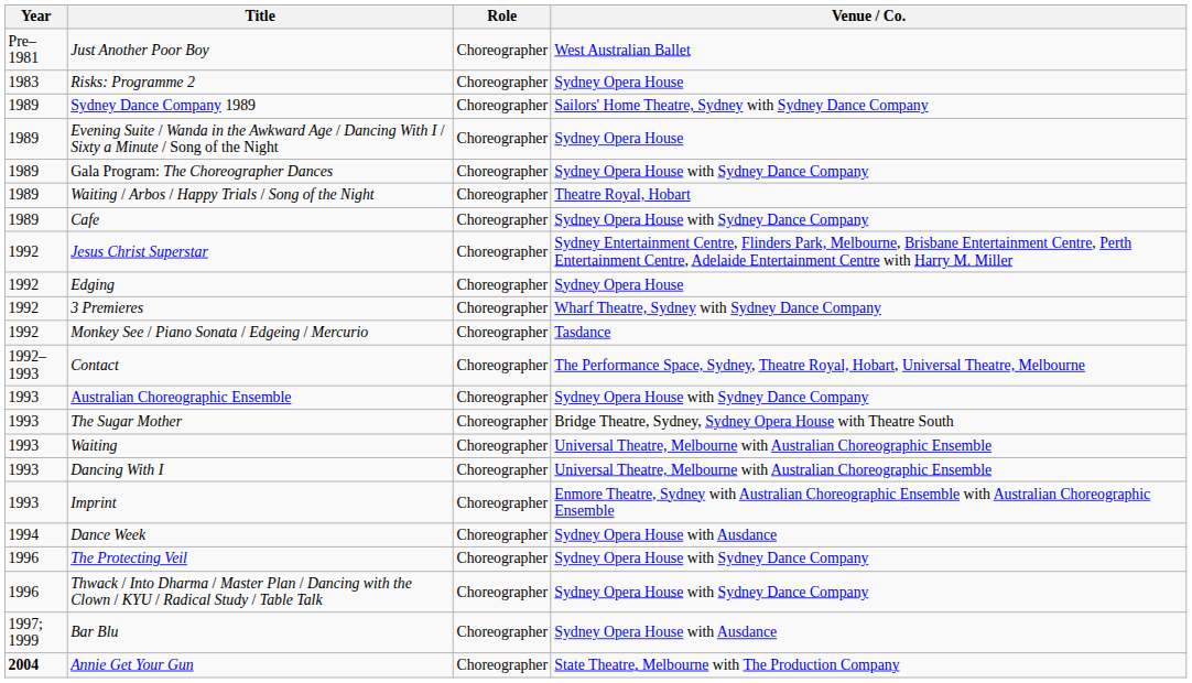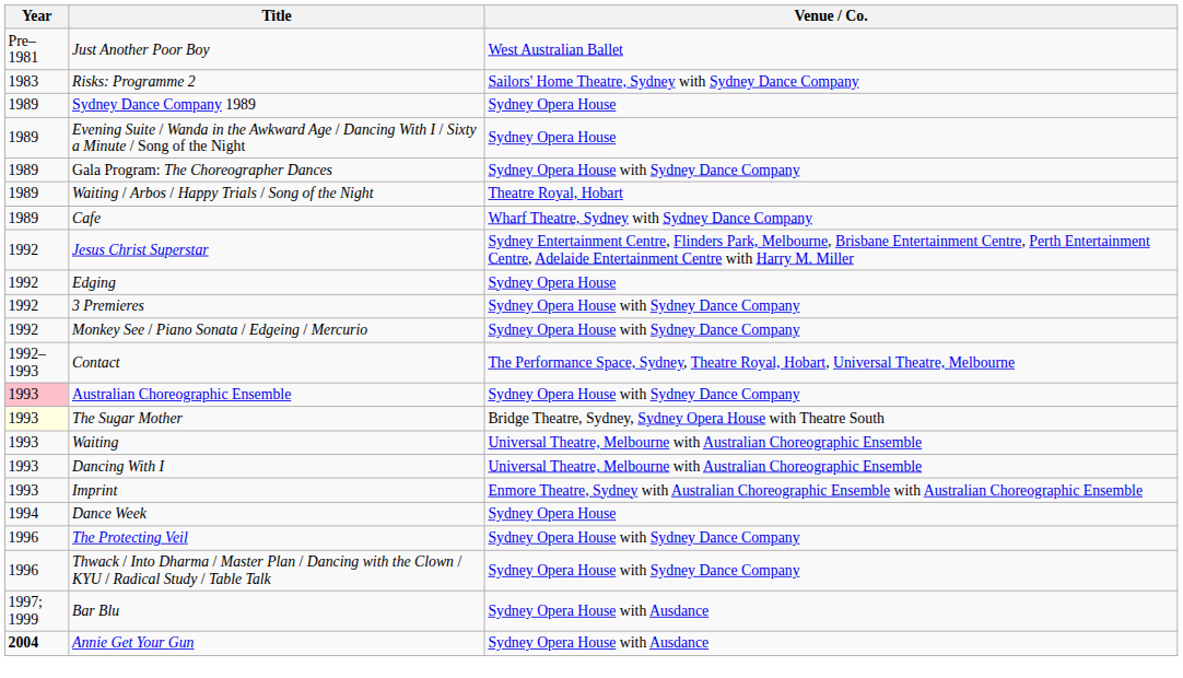- column: Role | Choreographer | Choreographer | Choreographer | Choreographer | Choreographer | Choreographer | Choreographer | Choreographer | Choreographer | Choreographer | Choreographer | Choreographer | Choreographer | Choreographer | Choreographer | Choreographer | Choreographer | Choreographer | Choreographer | Choreographer | Choreographer | Choreographer
Risks: Programme 2 | Venue / Co.: Sydney Opera House -> Sailors' Home Theatre, Sydney with Sydney Dance Company
Sydney Dance Company 1989 | Venue / Co.: Sailors' Home Theatre, Sydney with Sydney Dance Company -> Sydney Opera House
Cafe | Venue / Co.: Sydney Opera House with Sydney Dance Company -> Wharf Theatre, Sydney with Sydney Dance Company
3 Premieres | Venue / Co.: Wharf Theatre, Sydney with Sydney Dance Company -> Sydney Opera House with Sydney Dance Company
Monkey See / Piano Sonata / Edgeing / Mercurio | Venue / Co.: Tasdance -> Sydney Opera House with Sydney Dance Company
Australian Choreographic Ensemble | Year: no background -> pink background
The Sugar Mother | Year: no background -> lightyellow background
Dance Week | Venue / Co.: Sydney Opera House with Ausdance -> Sydney Opera House
Annie Get Your Gun | Venue / Co.: State Theatre, Melbourne with The Production Company -> Sydney Opera House with Ausdance
